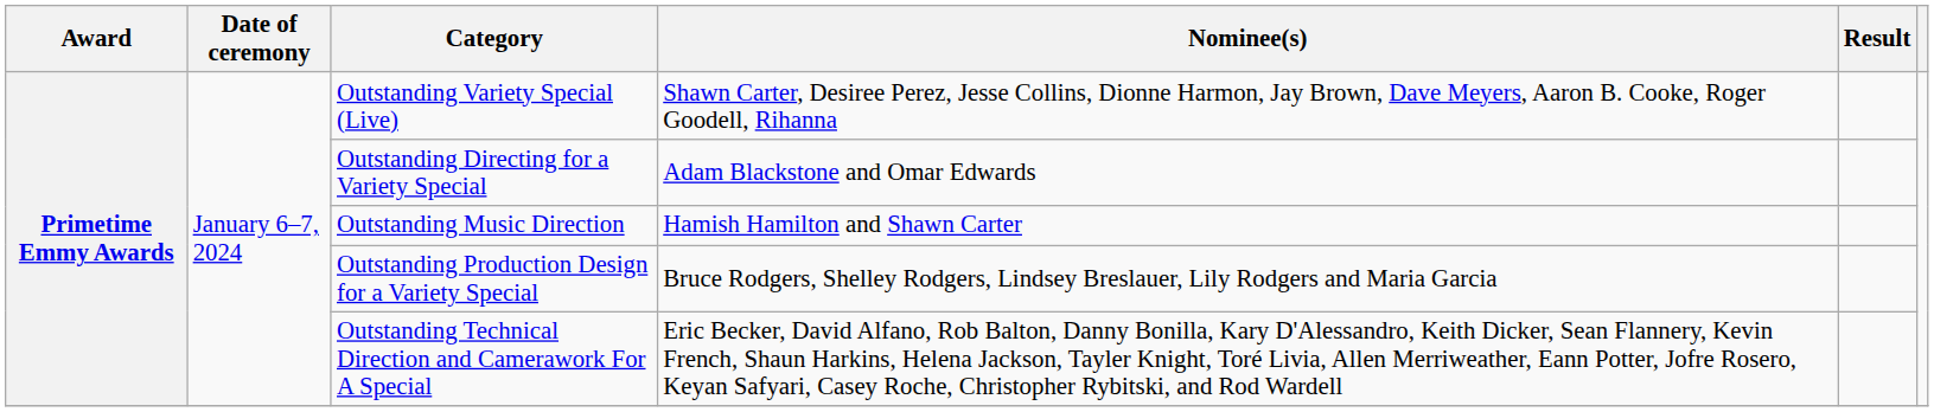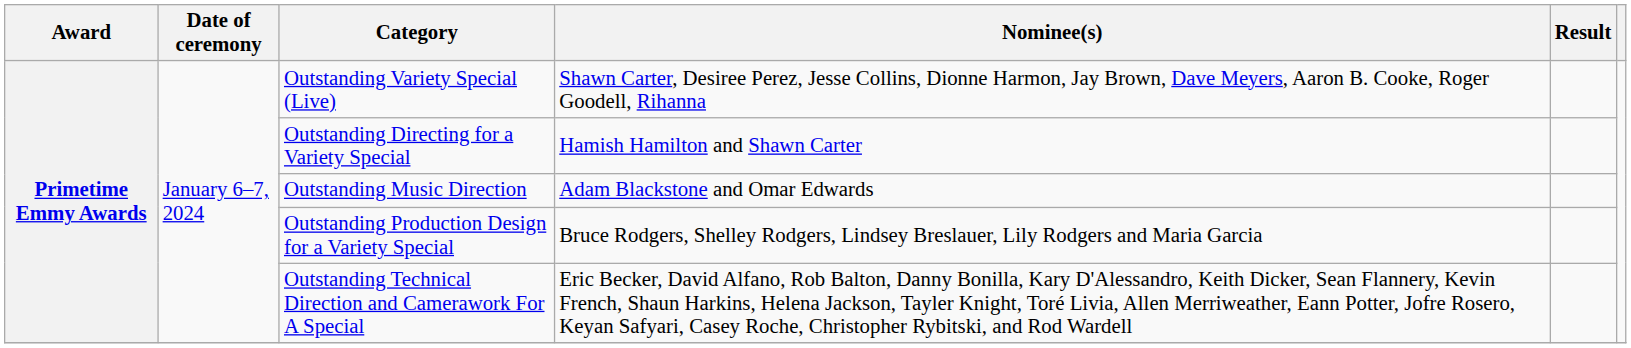Outstanding Directing for a Variety Special | Nominee(s): Adam Blackstone and Omar Edwards -> Hamish Hamilton and Shawn Carter
Outstanding Music Direction | Nominee(s): Hamish Hamilton and Shawn Carter -> Adam Blackstone and Omar Edwards
